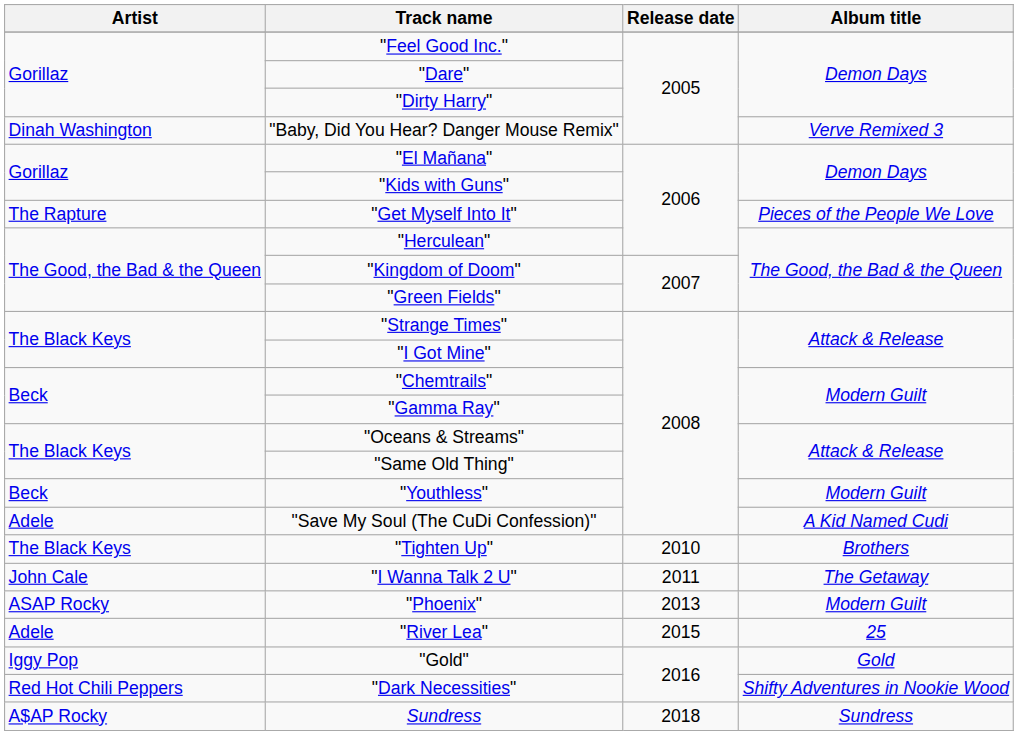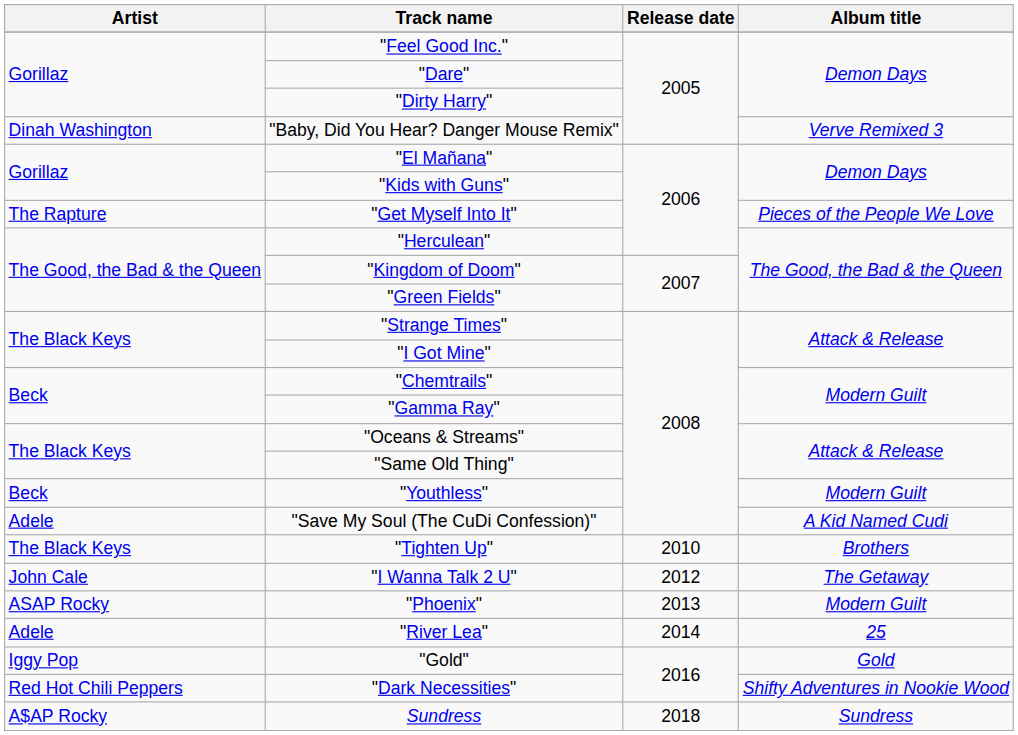"I Wanna Talk 2 U" | Release date: 2011 -> 2012
"River Lea" | Release date: 2015 -> 2014
